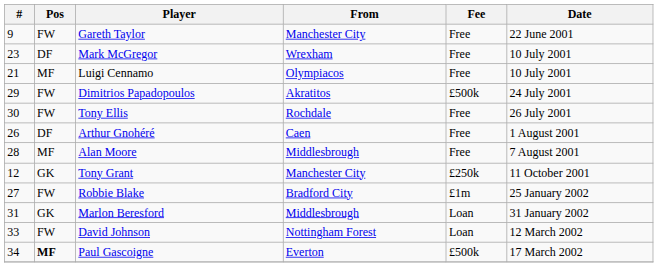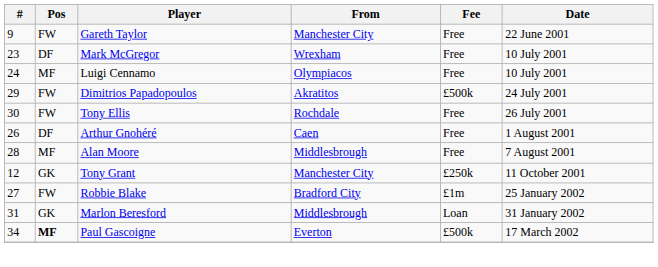Luigi Cennamo | #: 21 -> 24
- row: 33 | FW | David Johnson | Nottingham Forest | Loan | 12 March 2002
